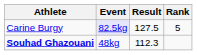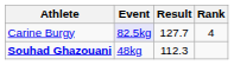Carine Burgy | Result: 127.5 -> 127.7
Carine Burgy | Rank: 5 -> 4
